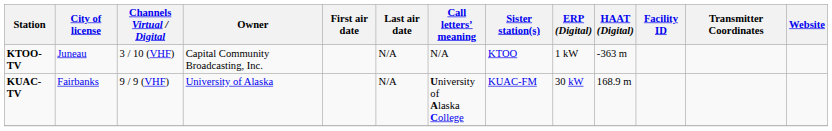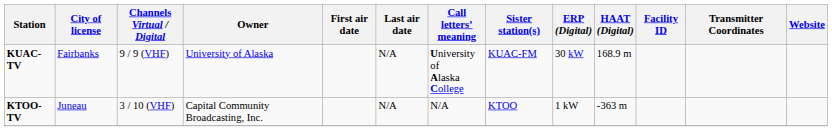rows swapped: KUAC-TV <-> KTOO-TV
